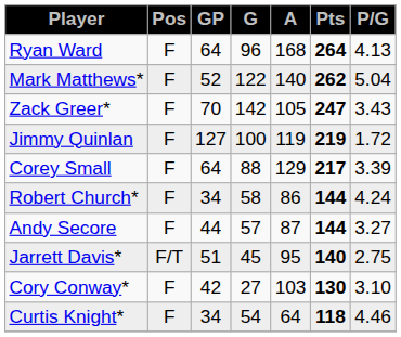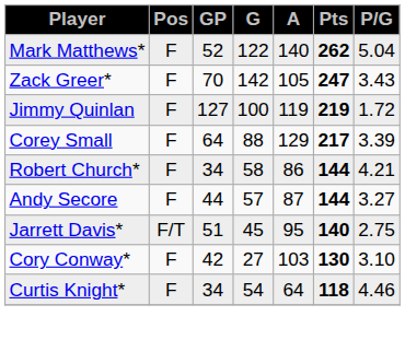- row: Ryan Ward | F | 64 | 96 | 168 | 264 | 4.13
Robert Church* | P/G: 4.24 -> 4.21
